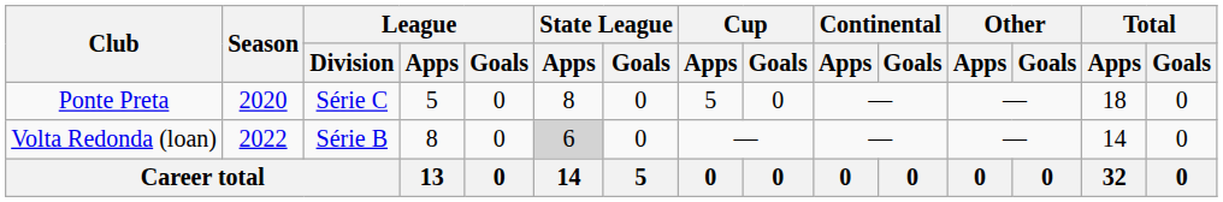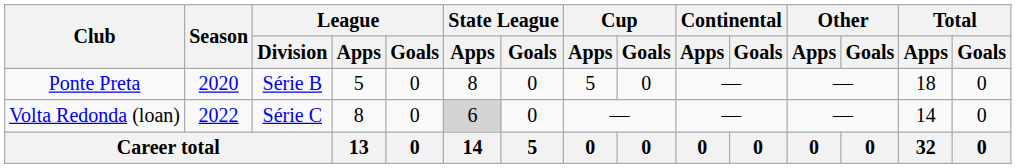Ponte Preta | League / Division: Série C -> Série B
Volta Redonda (loan) | League / Division: Série B -> Série C
